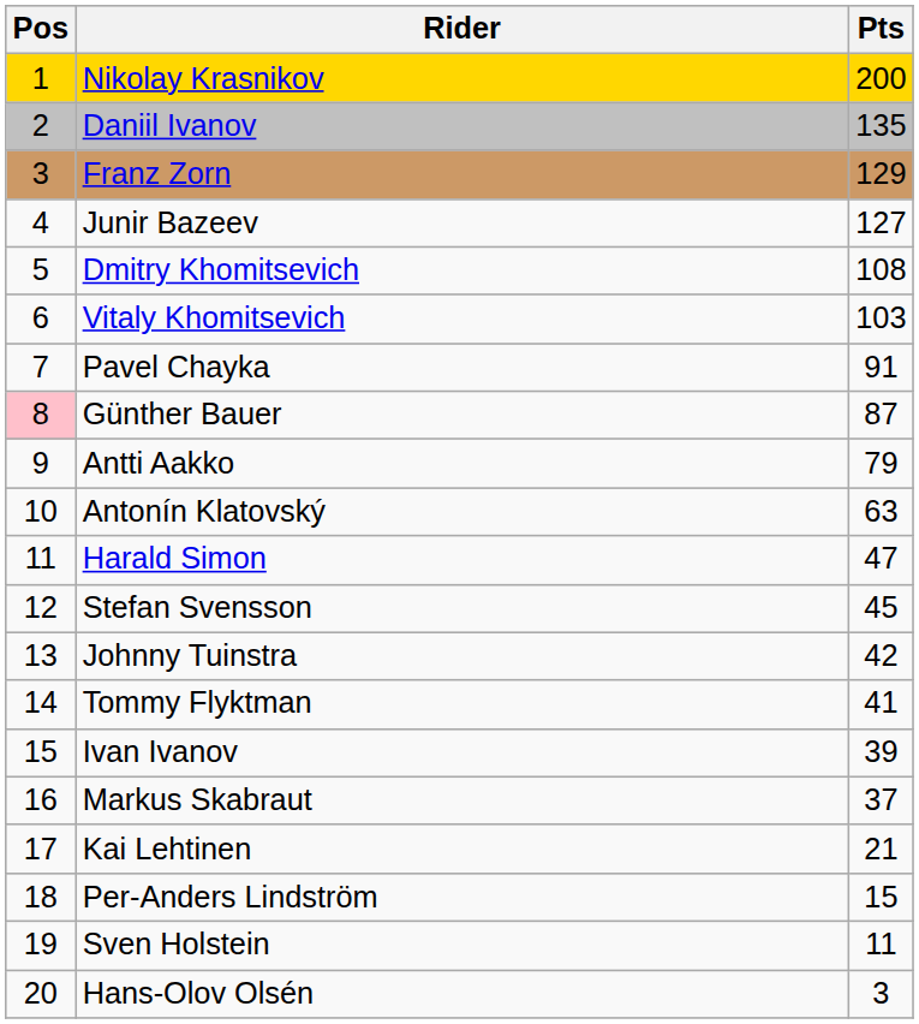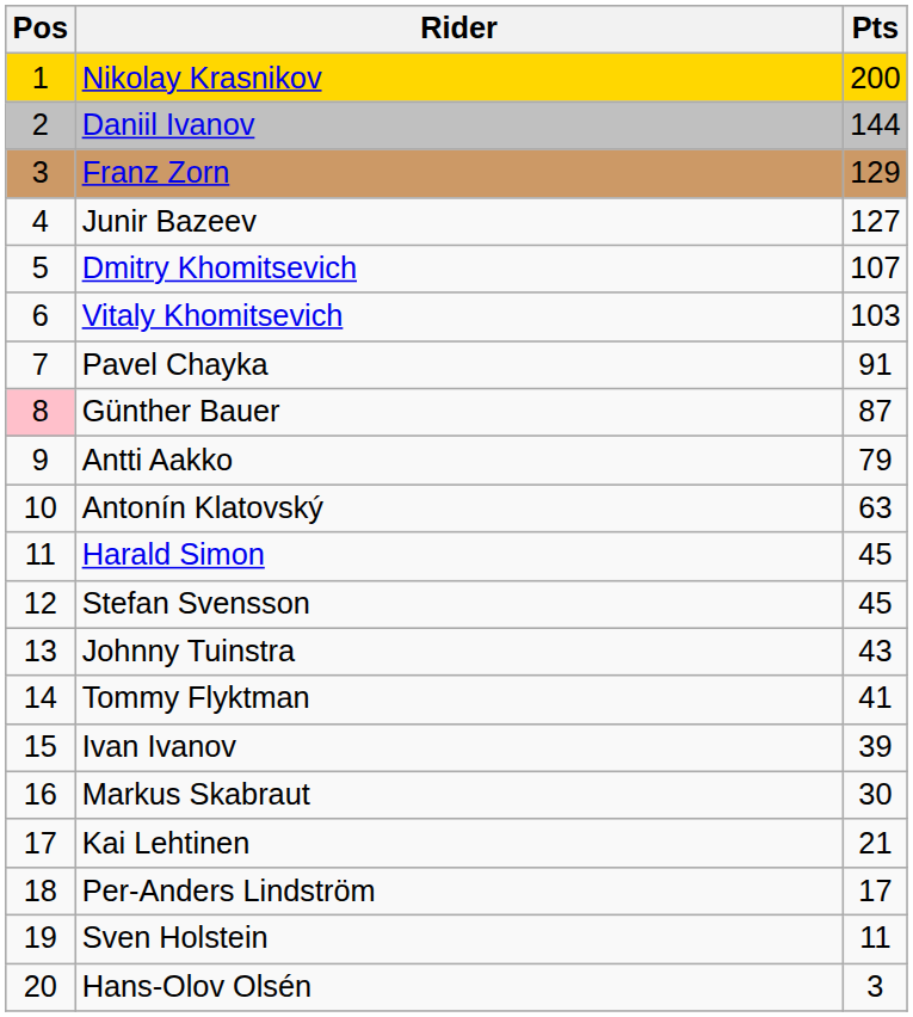Daniil Ivanov | Pts: 135 -> 144
Dmitry Khomitsevich | Pts: 108 -> 107
Harald Simon | Pts: 47 -> 45
Johnny Tuinstra | Pts: 42 -> 43
Markus Skabraut | Pts: 37 -> 30
Per-Anders Lindström | Pts: 15 -> 17
